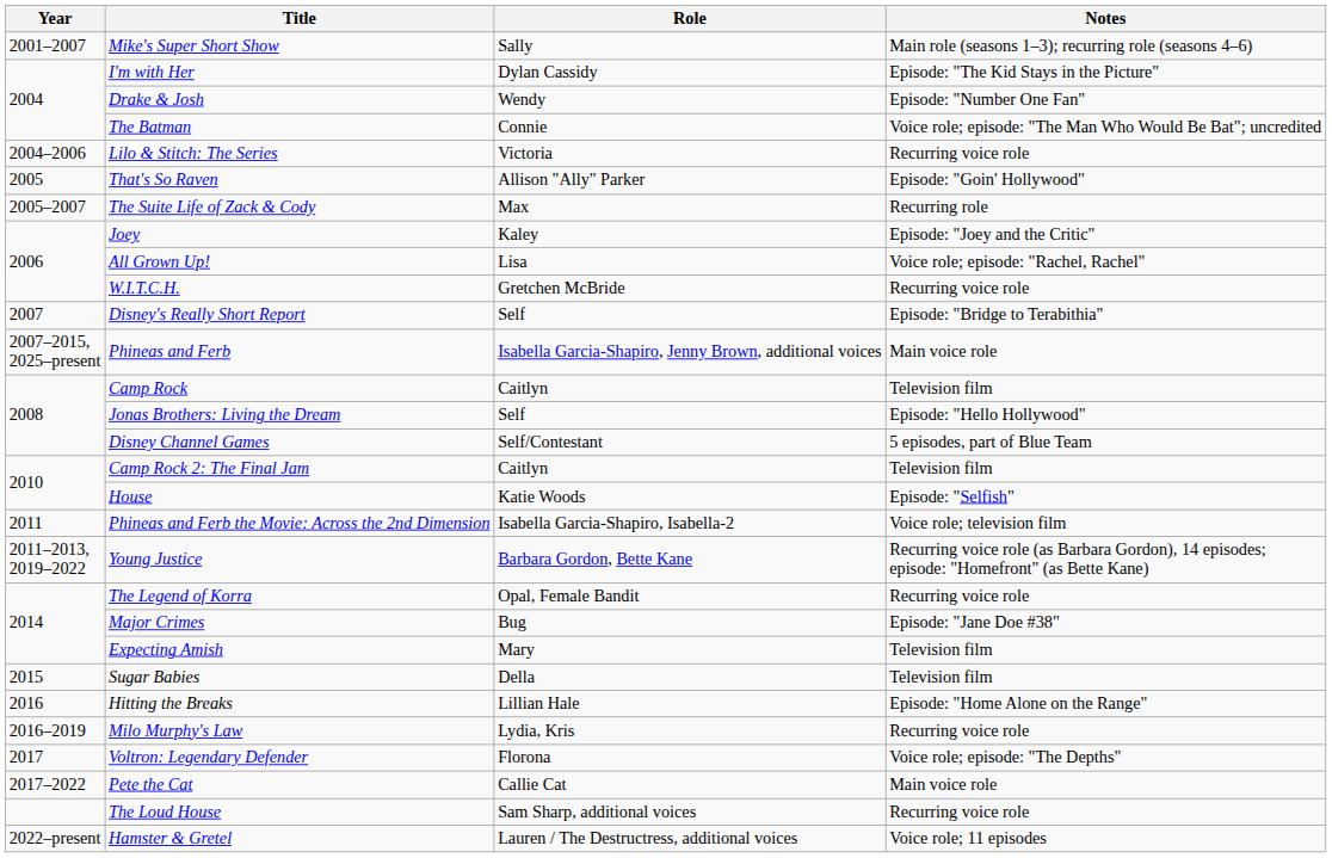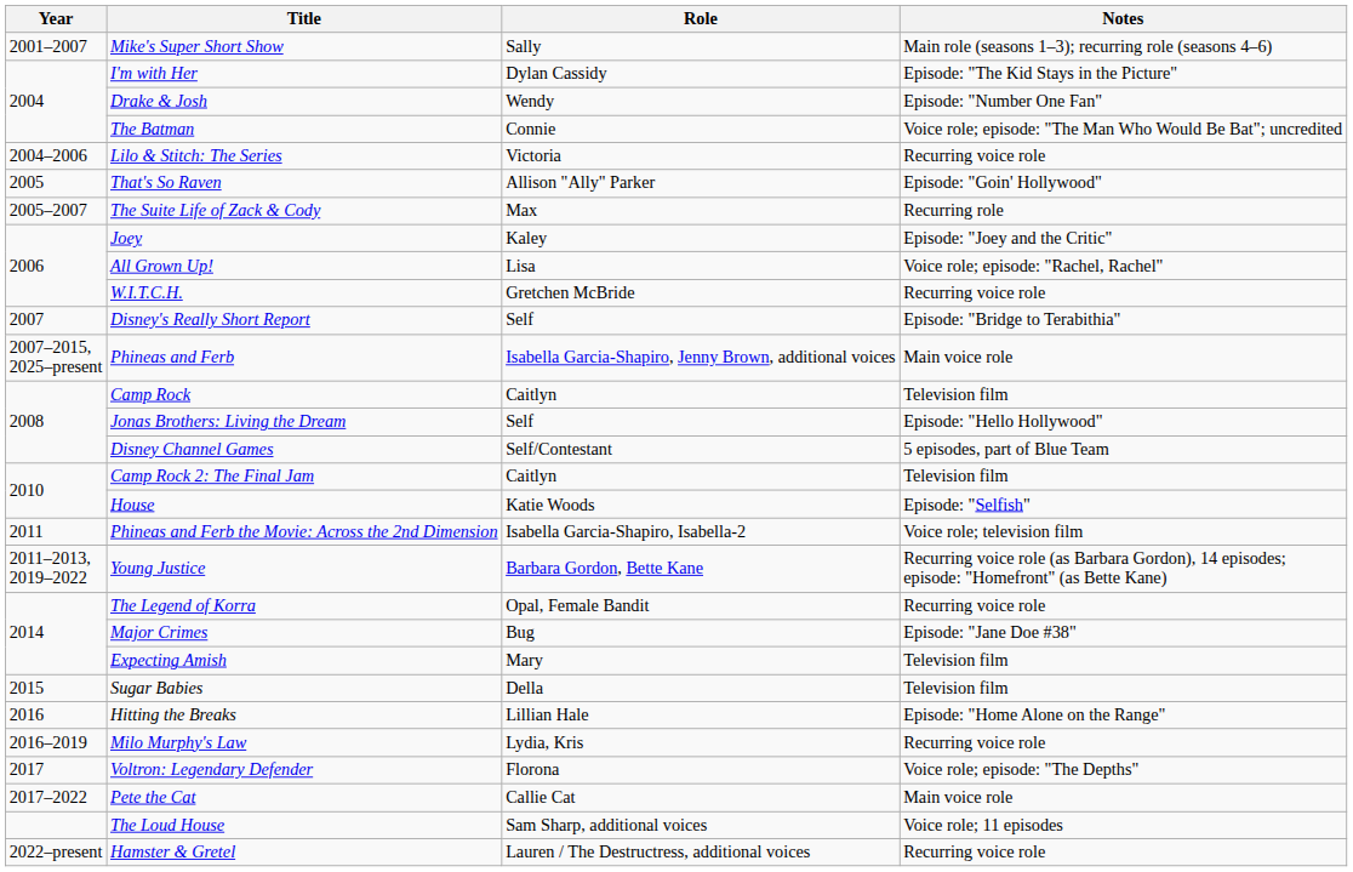The Loud House | Notes: Recurring voice role -> Voice role; 11 episodes
Hamster & Gretel | Notes: Voice role; 11 episodes -> Recurring voice role
